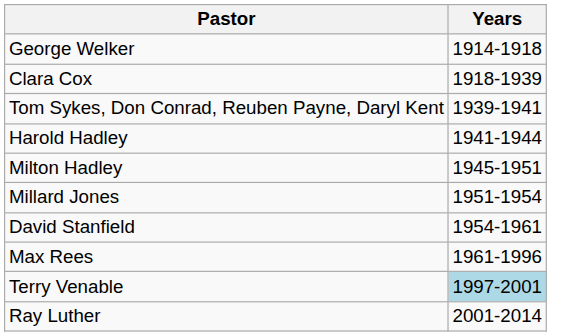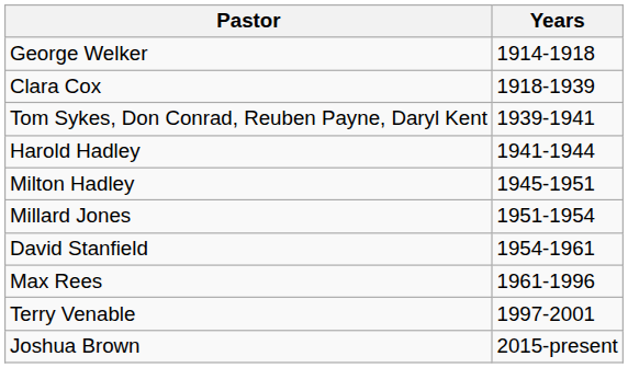Terry Venable | Years: lightblue background -> no background
- row: Ray Luther | 2001-2014
+ row: Joshua Brown | 2015-present
